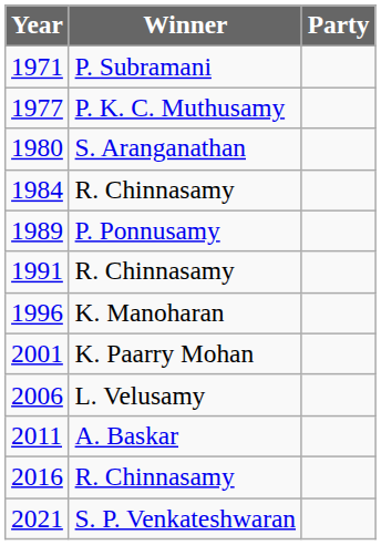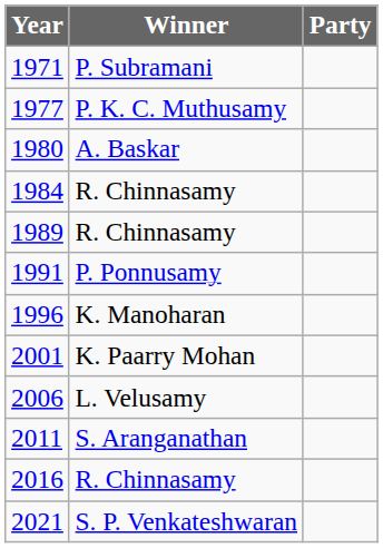1980 | Winner: S. Aranganathan -> A. Baskar
1989 | Winner: P. Ponnusamy -> R. Chinnasamy
1991 | Winner: R. Chinnasamy -> P. Ponnusamy
2011 | Winner: A. Baskar -> S. Aranganathan
